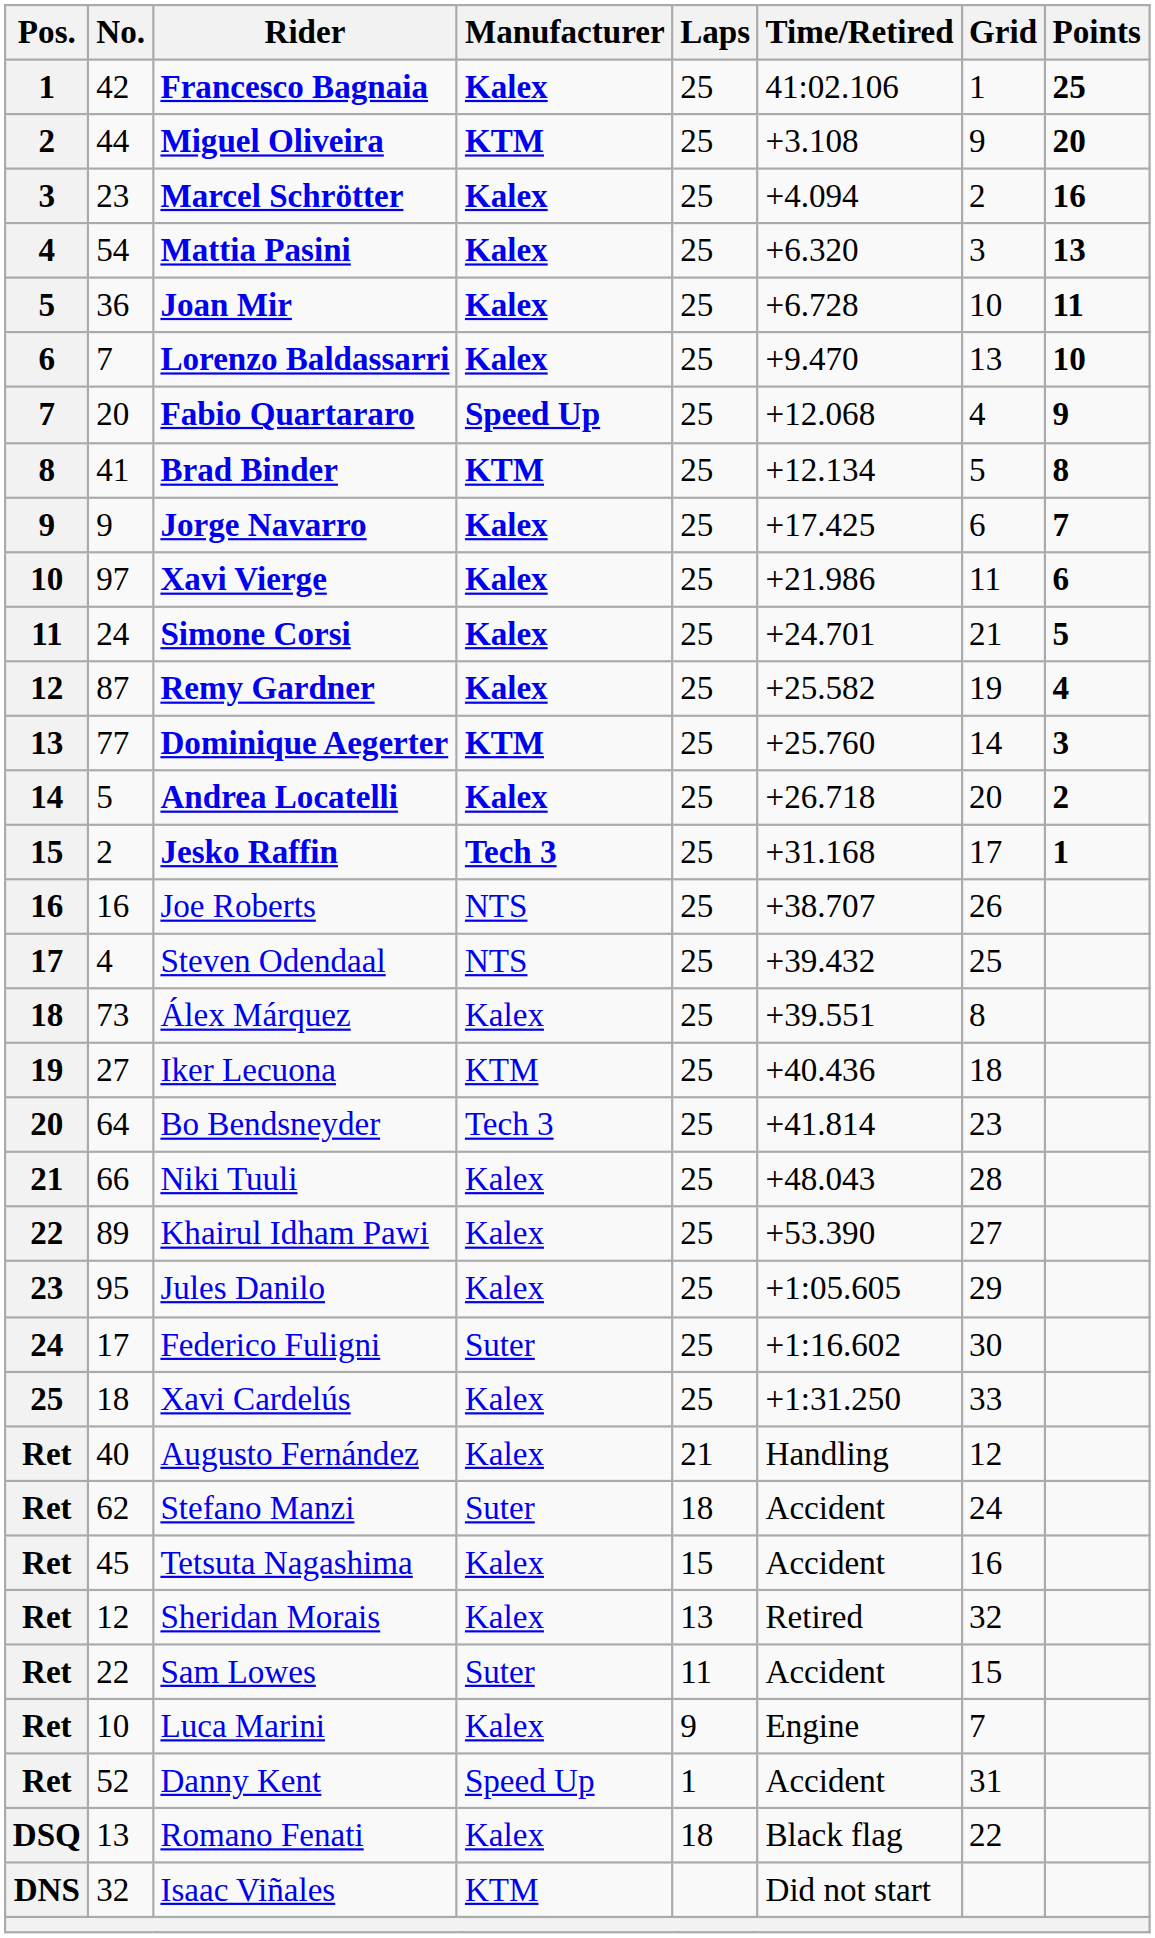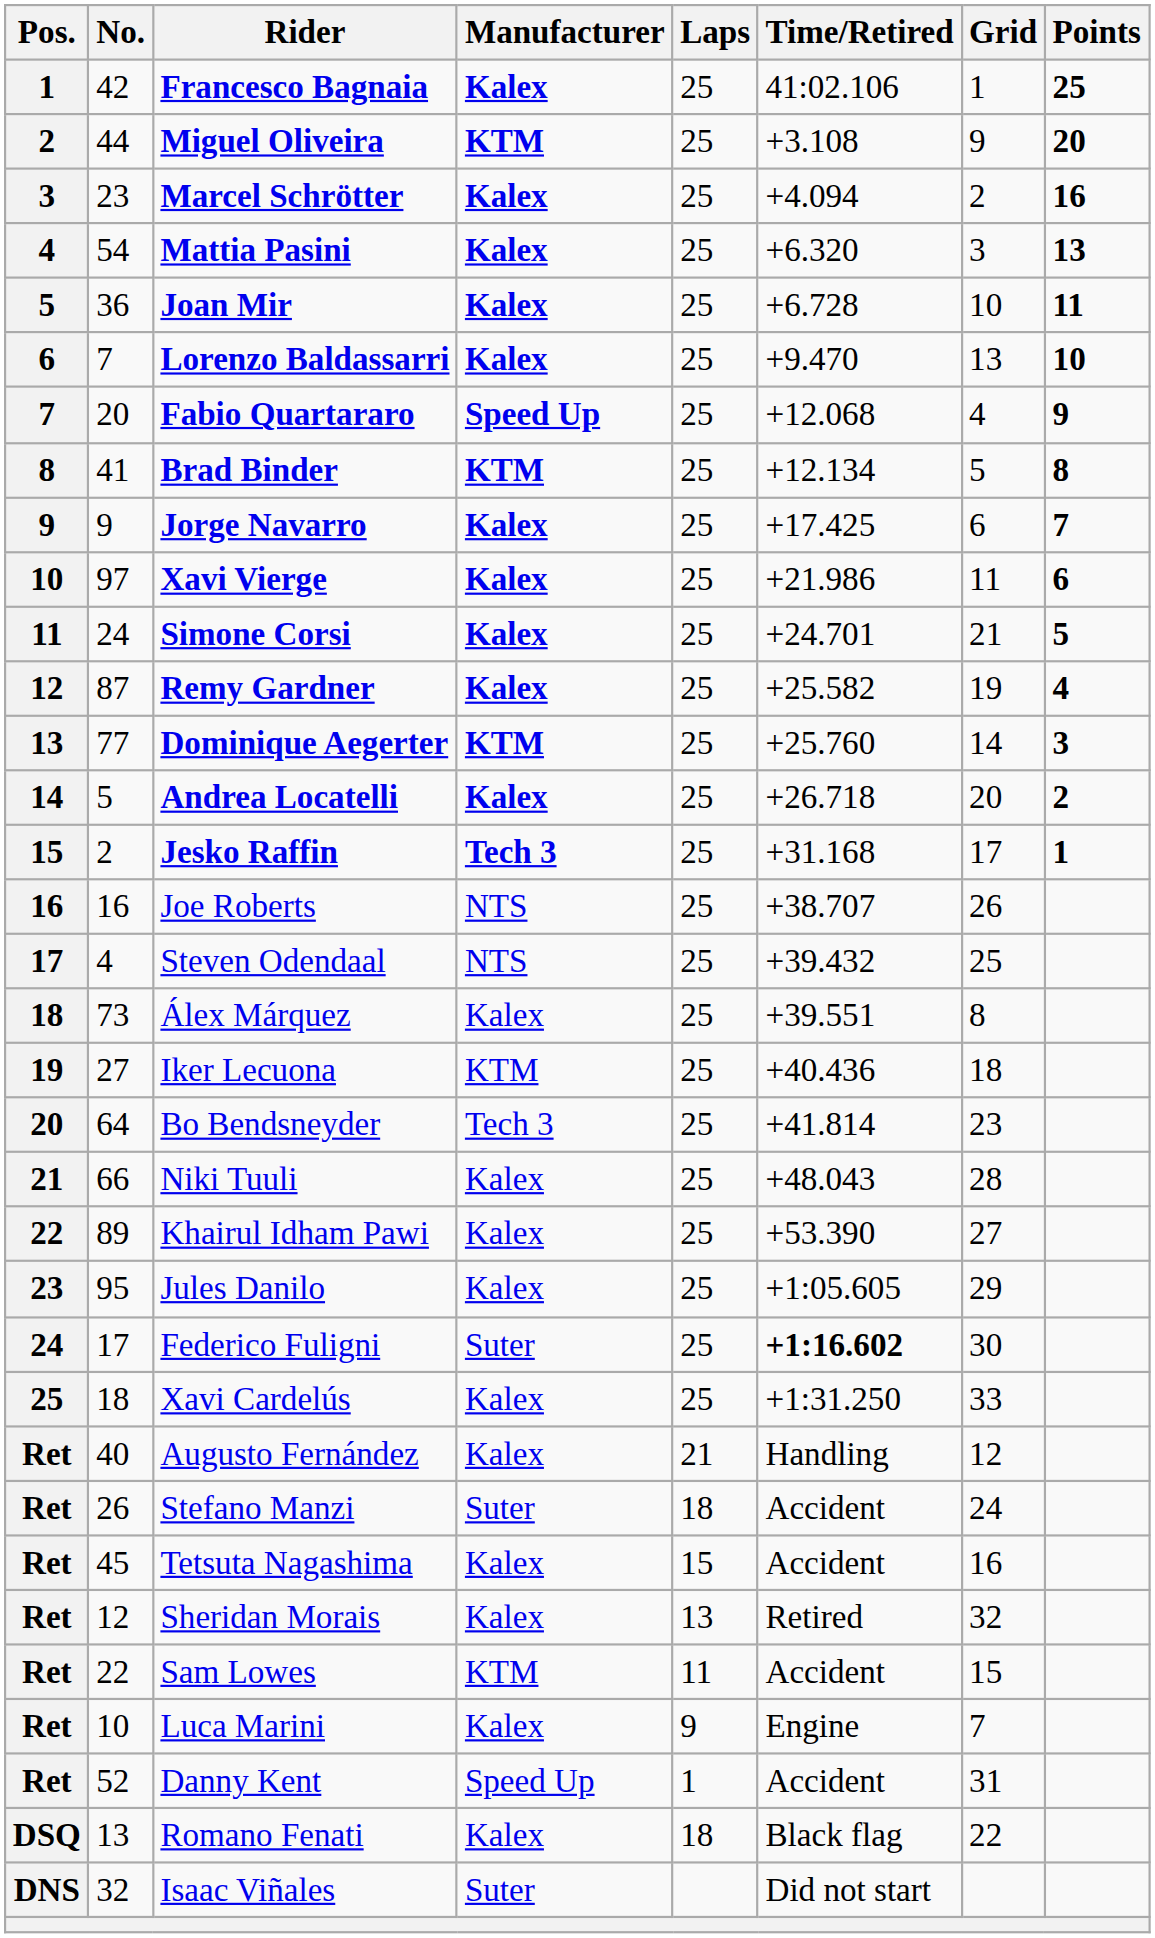Federico Fuligni | Time/Retired: normal -> bold
Stefano Manzi | No.: 62 -> 26
Sam Lowes | Manufacturer: Suter -> KTM
Isaac Viñales | Manufacturer: KTM -> Suter
